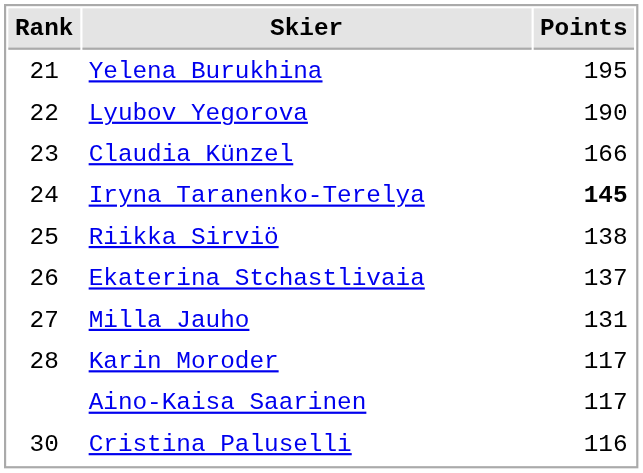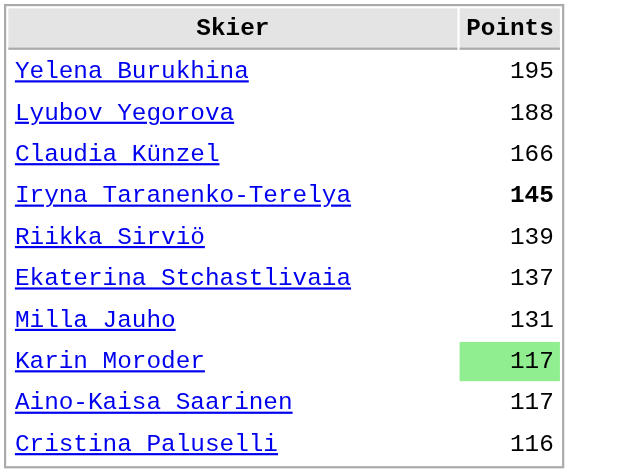- column: Rank | 21 | 22 | 23 | 24 | 25 | 26 | 27 | 28 | 30
Lyubov Yegorova | Points: 190 -> 188
Riikka Sirviö | Points: 138 -> 139
Karin Moroder | Points: no background -> lightgreen background
